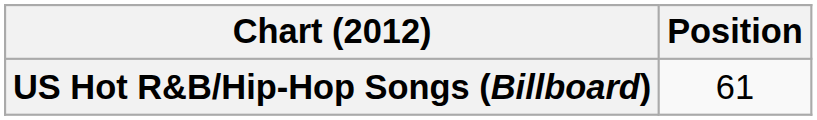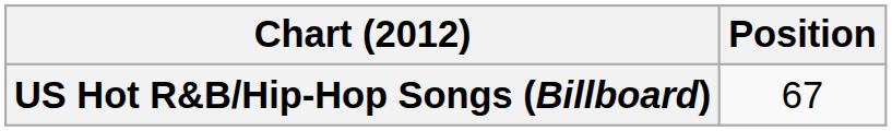US Hot R&B/Hip-Hop Songs (Billboard) | Position: 61 -> 67
